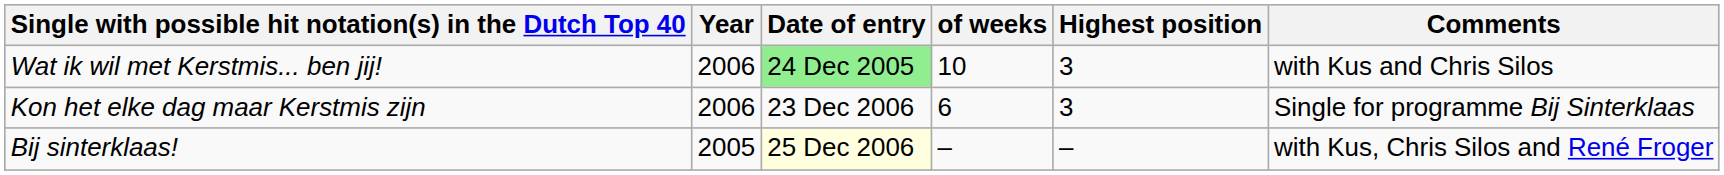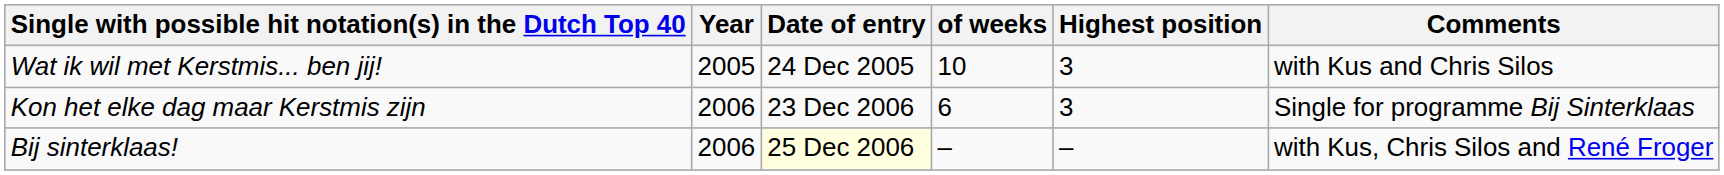Wat ik wil met Kerstmis... ben jij! | Year: 2006 -> 2005
Wat ik wil met Kerstmis... ben jij! | Date of entry: lightgreen background -> no background
Bij sinterklaas! | Year: 2005 -> 2006
